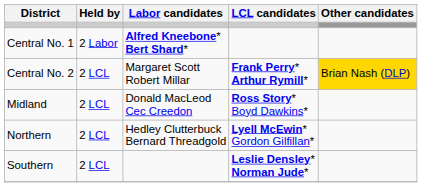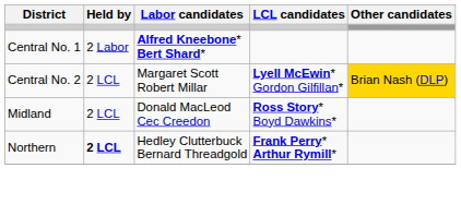Central No. 2 | LCL candidates: Frank Perry* Arthur Rymill* -> Lyell McEwin* Gordon Gilfillan*
Northern | Held by: normal -> bold
Northern | LCL candidates: Lyell McEwin* Gordon Gilfillan* -> Frank Perry* Arthur Rymill*
- row: Southern | 2 LCL | Leslie Densley* Norman Jude*
